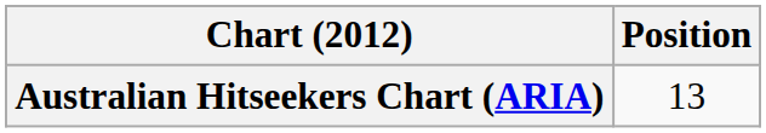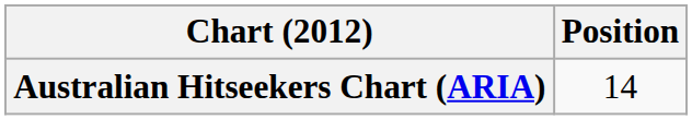Australian Hitseekers Chart (ARIA) | Position: 13 -> 14
